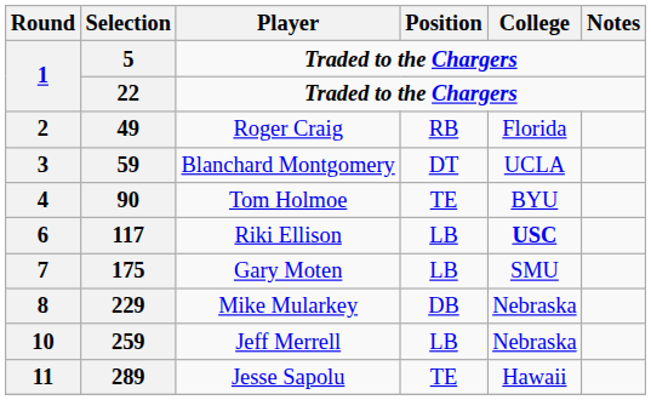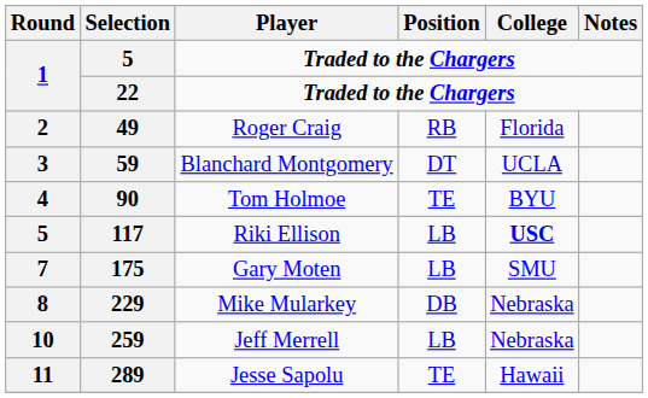Riki Ellison | Round: 6 -> 5
